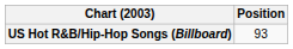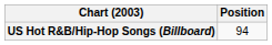US Hot R&B/Hip-Hop Songs (Billboard) | Position: 93 -> 94
